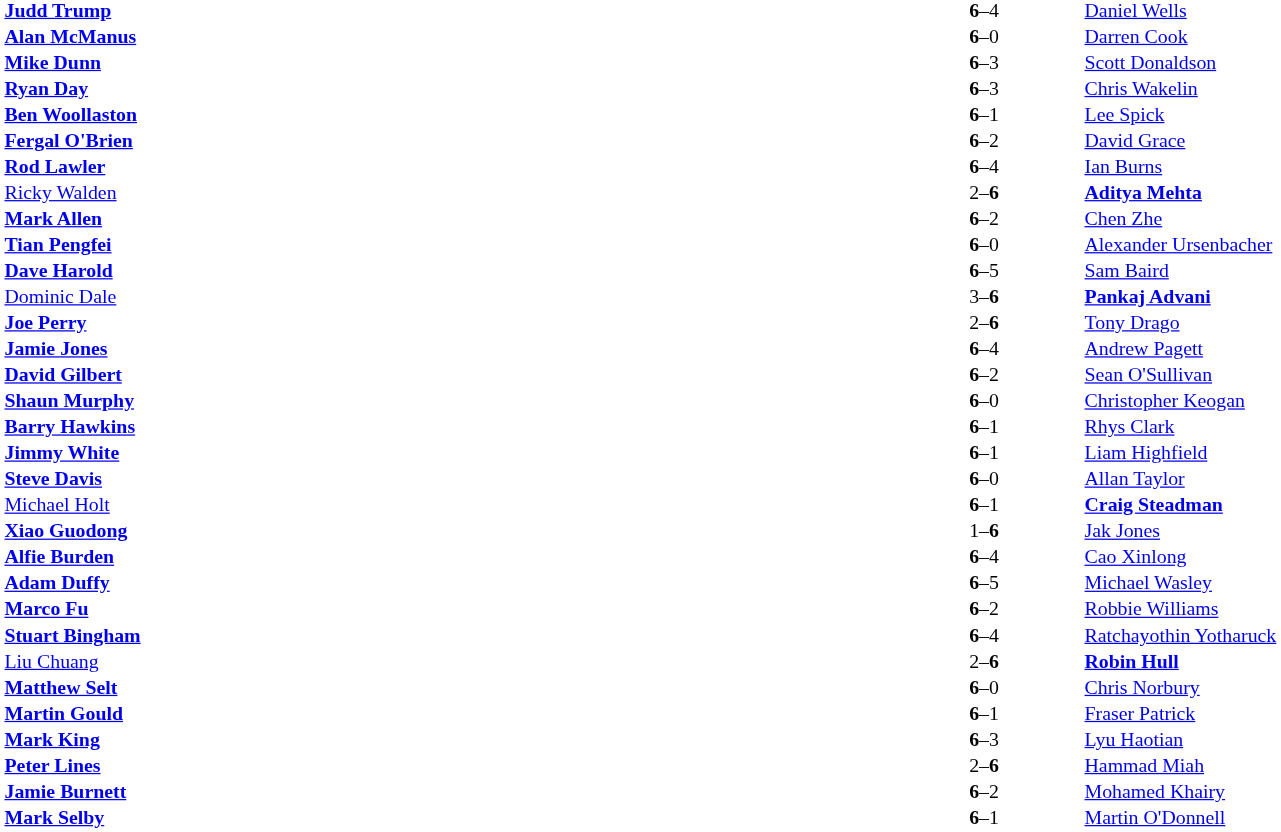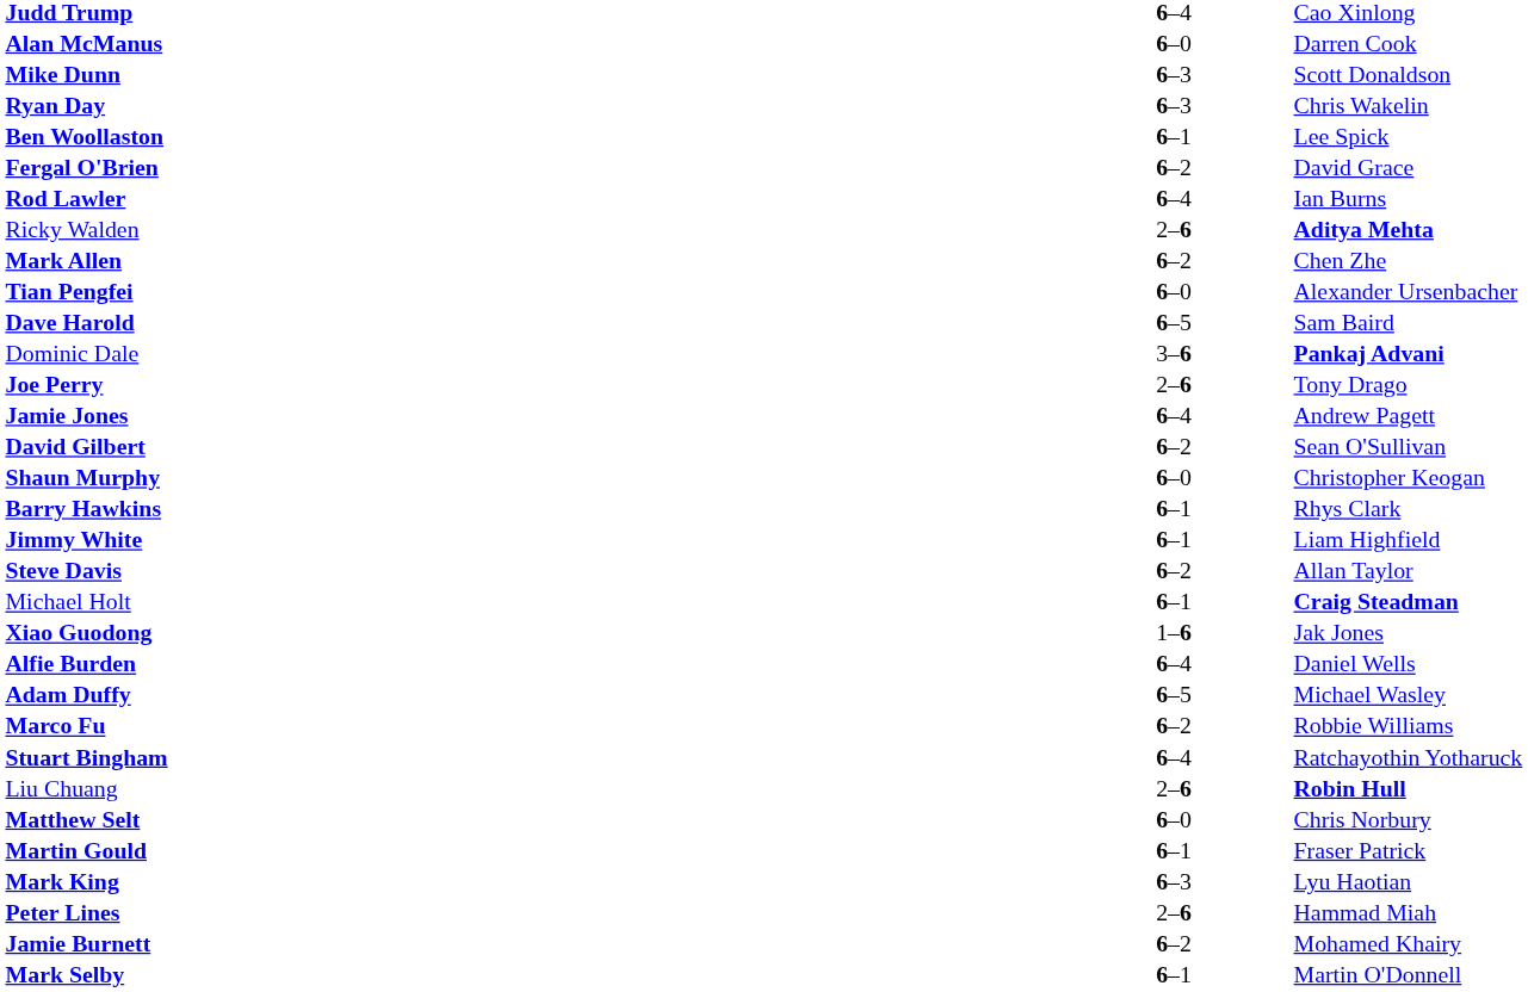Judd Trump | column 3: Daniel Wells -> Cao Xinlong
Steve Davis | column 2: 6–0 -> 6–2
Alfie Burden | column 3: Cao Xinlong -> Daniel Wells
